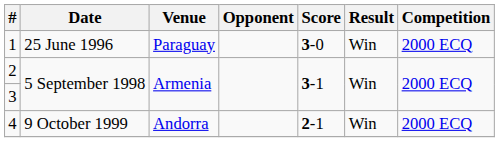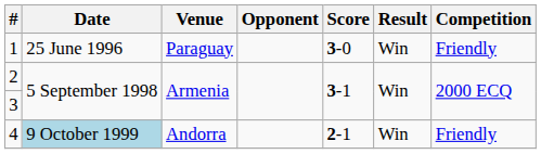1 | Competition: 2000 ECQ -> Friendly
4 | Date: no background -> lightblue background
4 | Competition: 2000 ECQ -> Friendly
